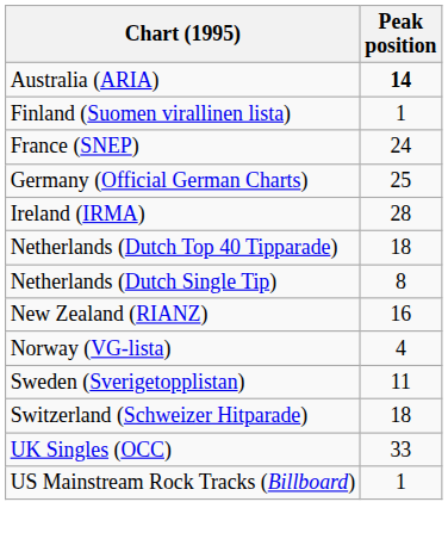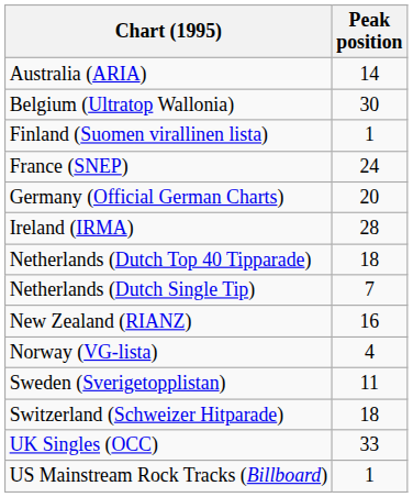Australia (ARIA) | Peak position: bold -> normal
+ row: Belgium (Ultratop Wallonia) | 30
Germany (Official German Charts) | Peak position: 25 -> 20
Netherlands (Dutch Single Tip) | Peak position: 8 -> 7
